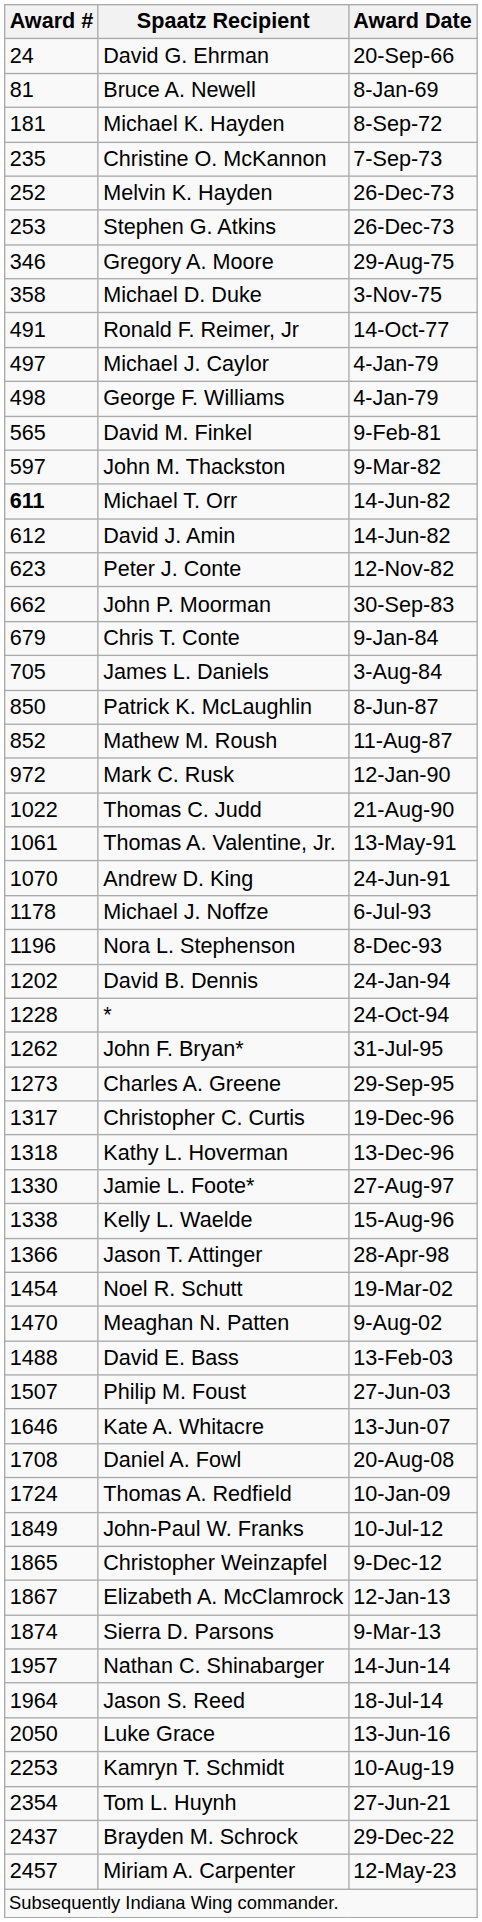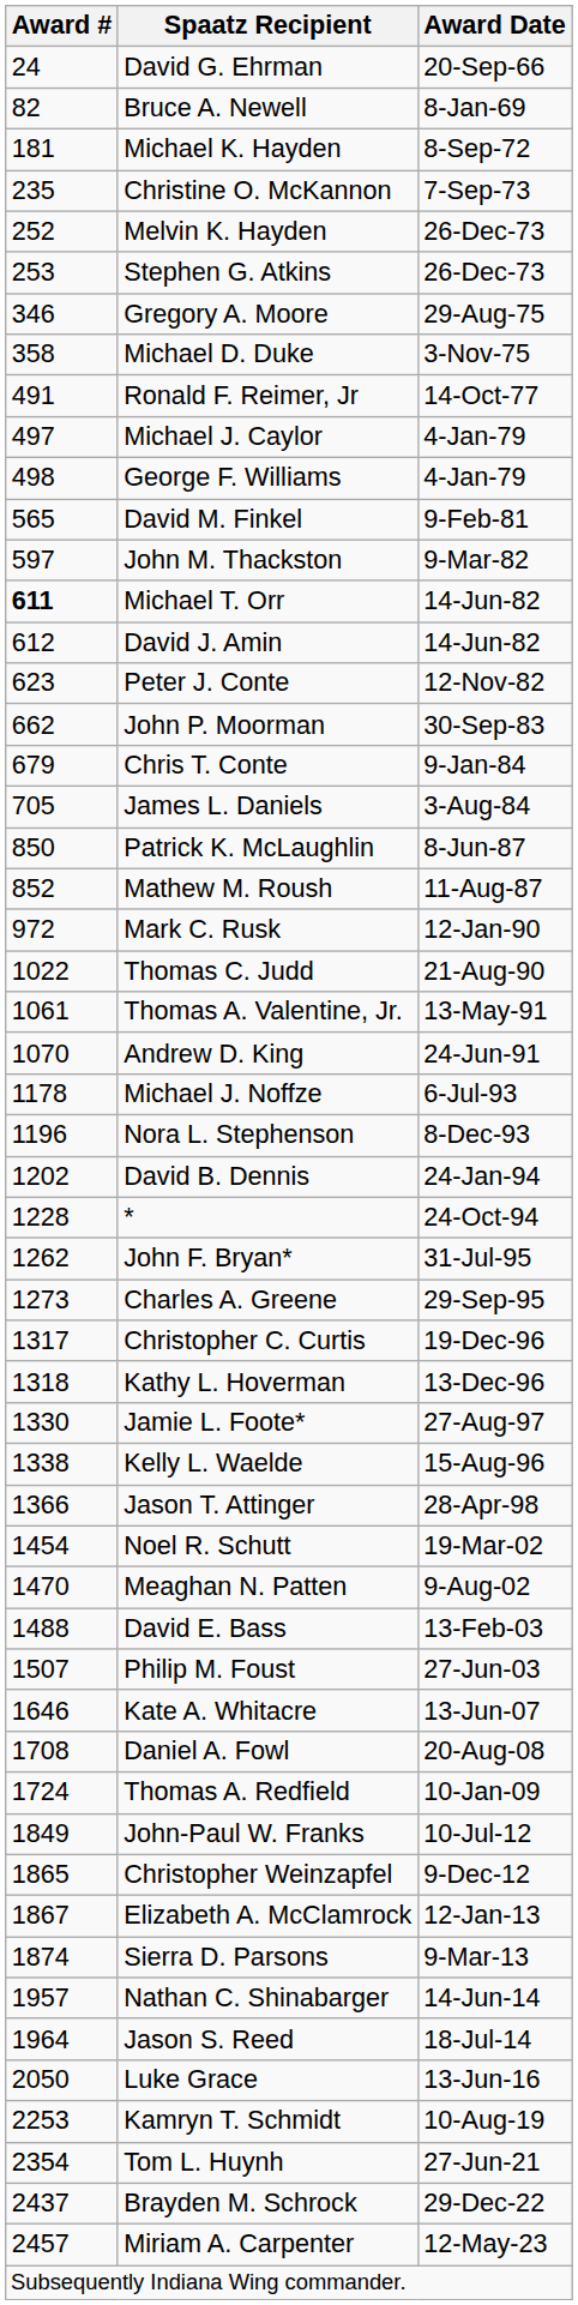Bruce A. Newell | Award #: 81 -> 82
